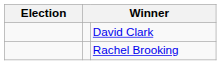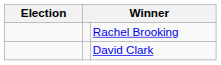rows swapped: David Clark <-> Rachel Brooking
